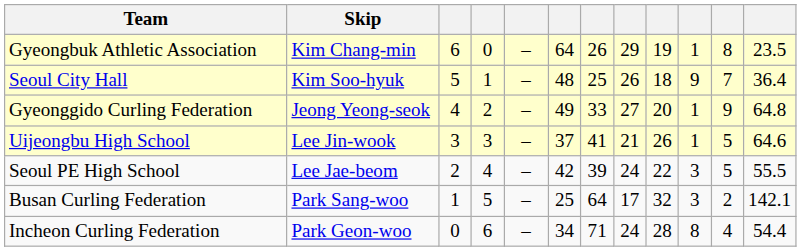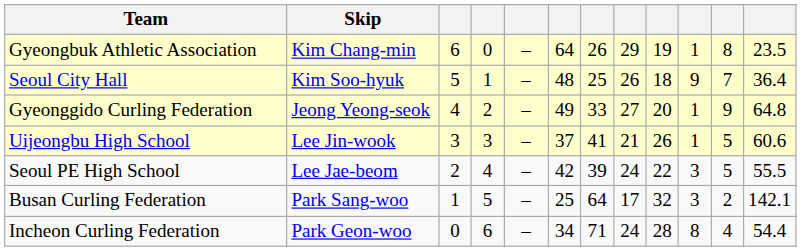Uijeongbu High School | column 12: 64.6 -> 60.6
